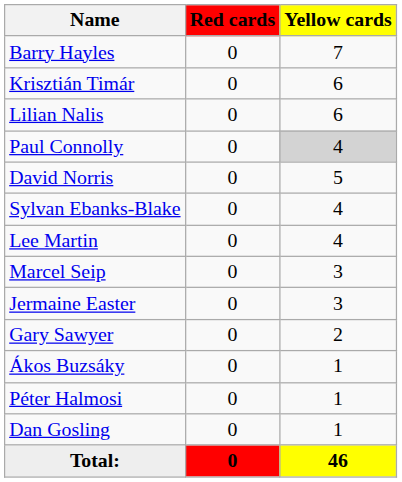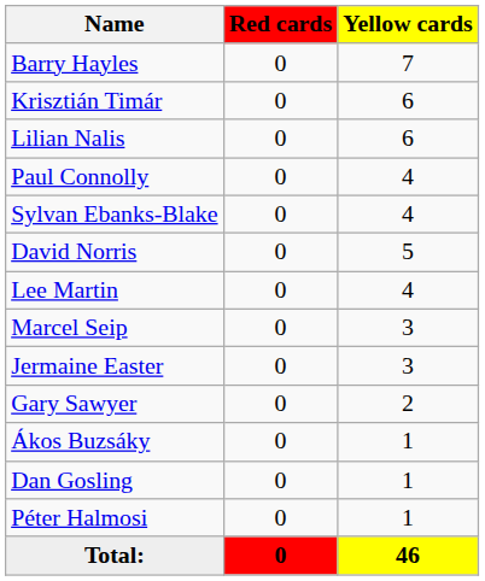Paul Connolly | Yellow cards: lightgrey background -> no background
rows swapped: Sylvan Ebanks-Blake <-> David Norris
rows swapped: Péter Halmosi <-> Dan Gosling
